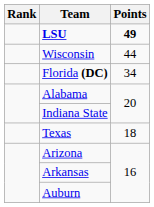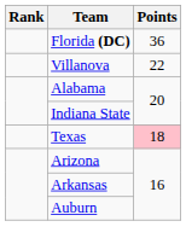- row: LSU | 49
- row: Wisconsin | 44
Florida (DC) | Points: 34 -> 36
+ row: Villanova | 22
Texas | Points: no background -> pink background
